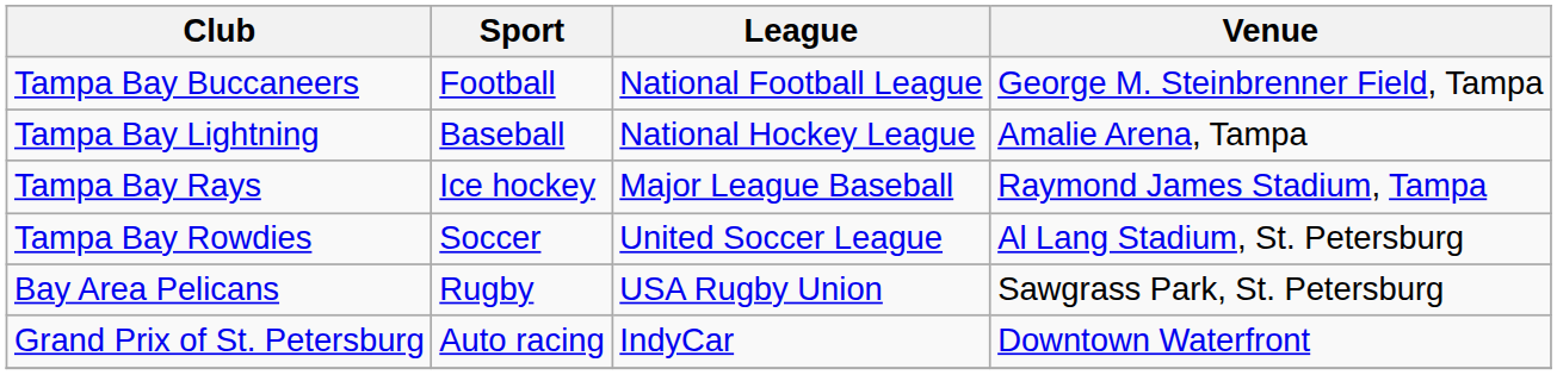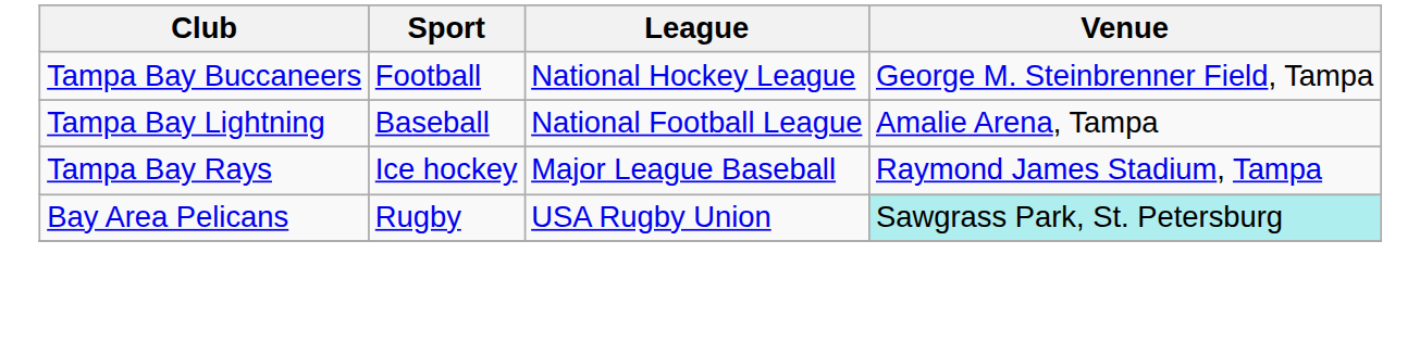Tampa Bay Buccaneers | League: National Football League -> National Hockey League
Tampa Bay Lightning | League: National Hockey League -> National Football League
- row: Tampa Bay Rowdies | Soccer | United Soccer League | Al Lang Stadium, St. Petersburg
Bay Area Pelicans | Venue: no background -> paleturquoise background
- row: Grand Prix of St. Petersburg | Auto racing | IndyCar | Downtown Waterfront
